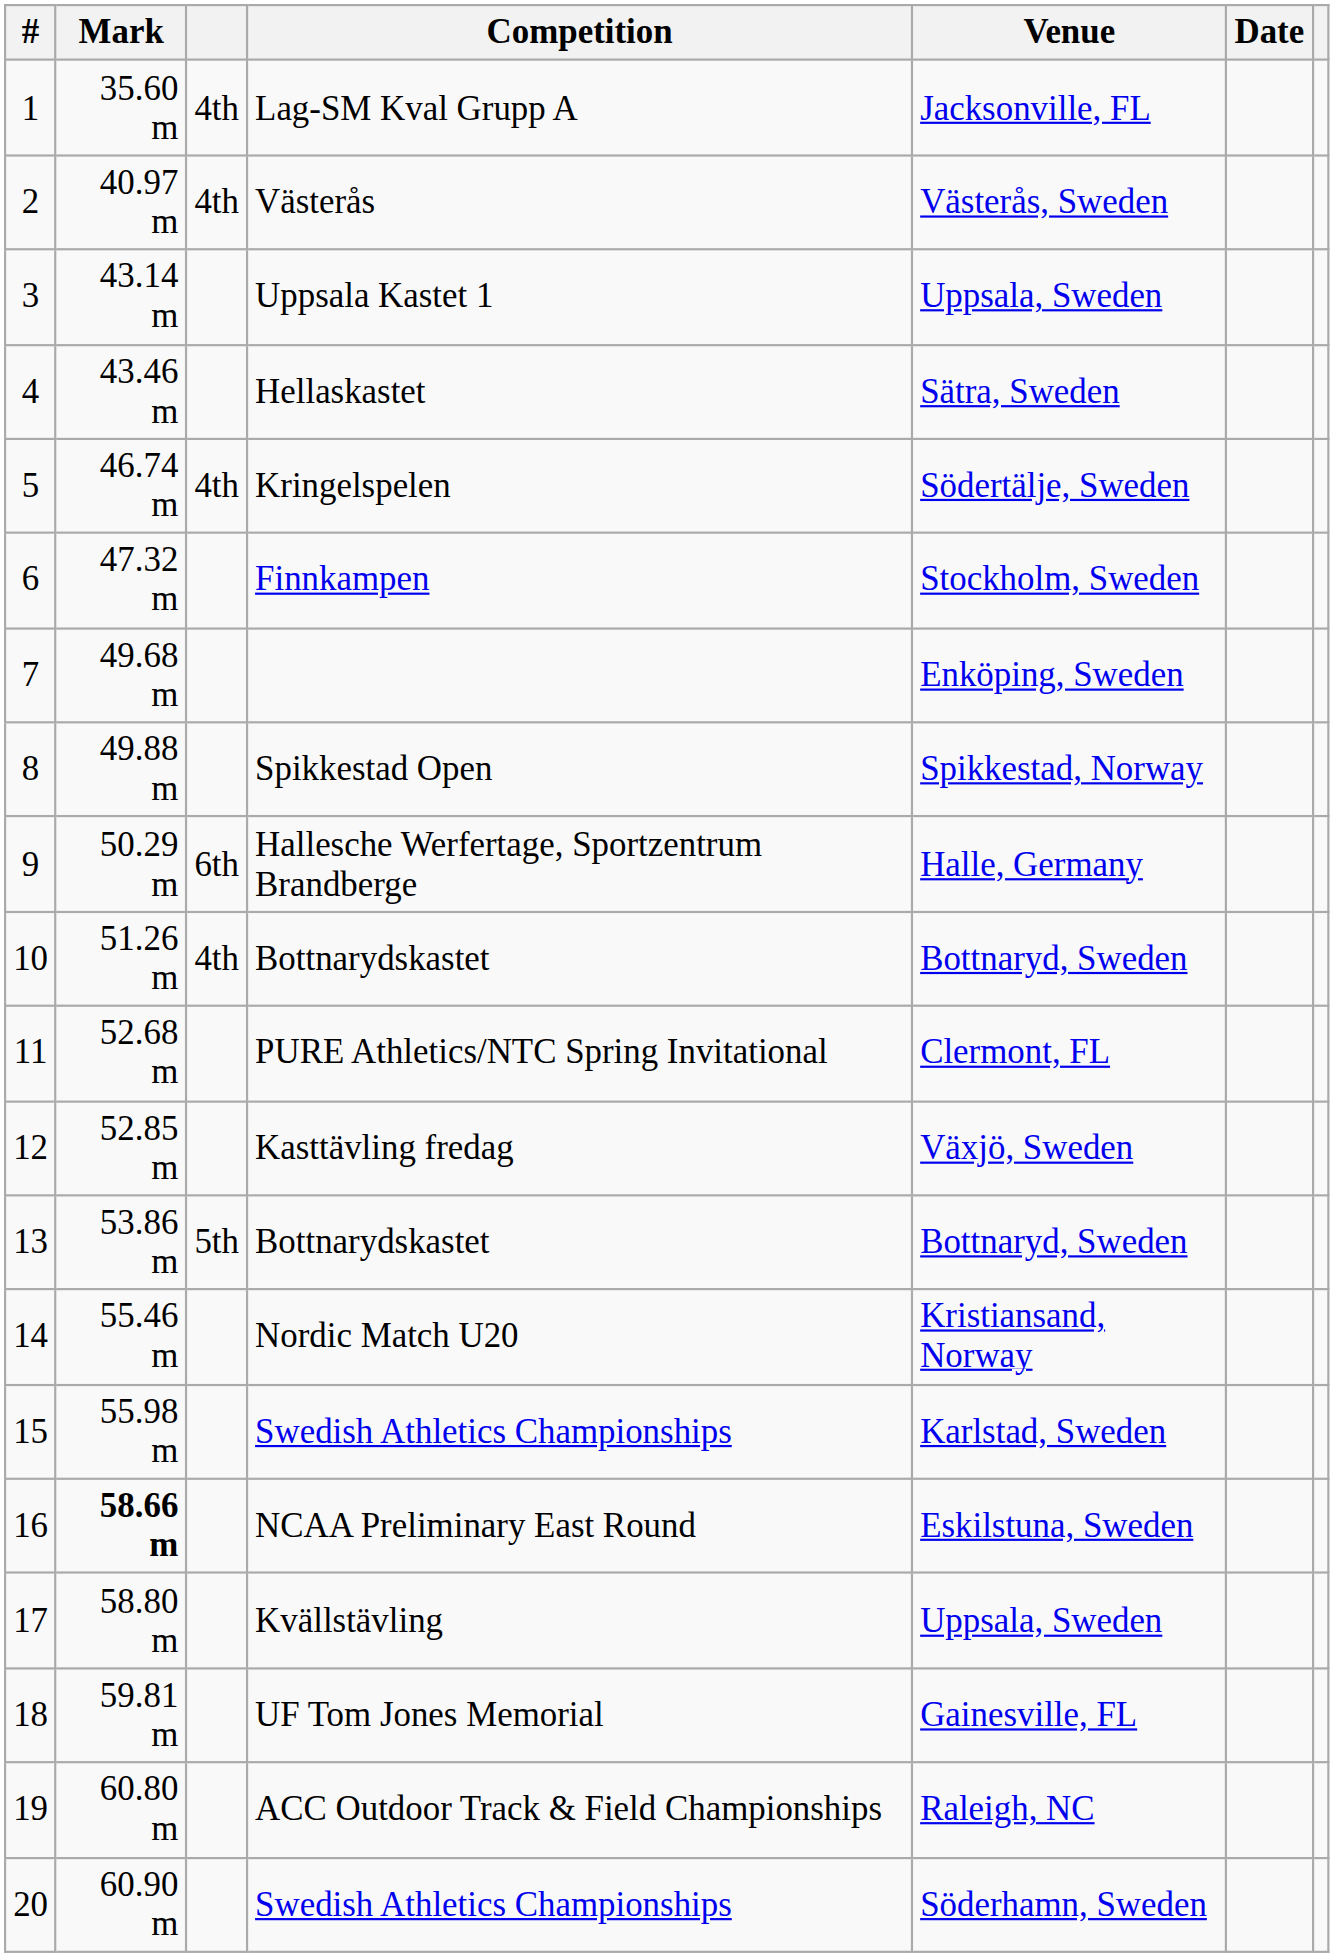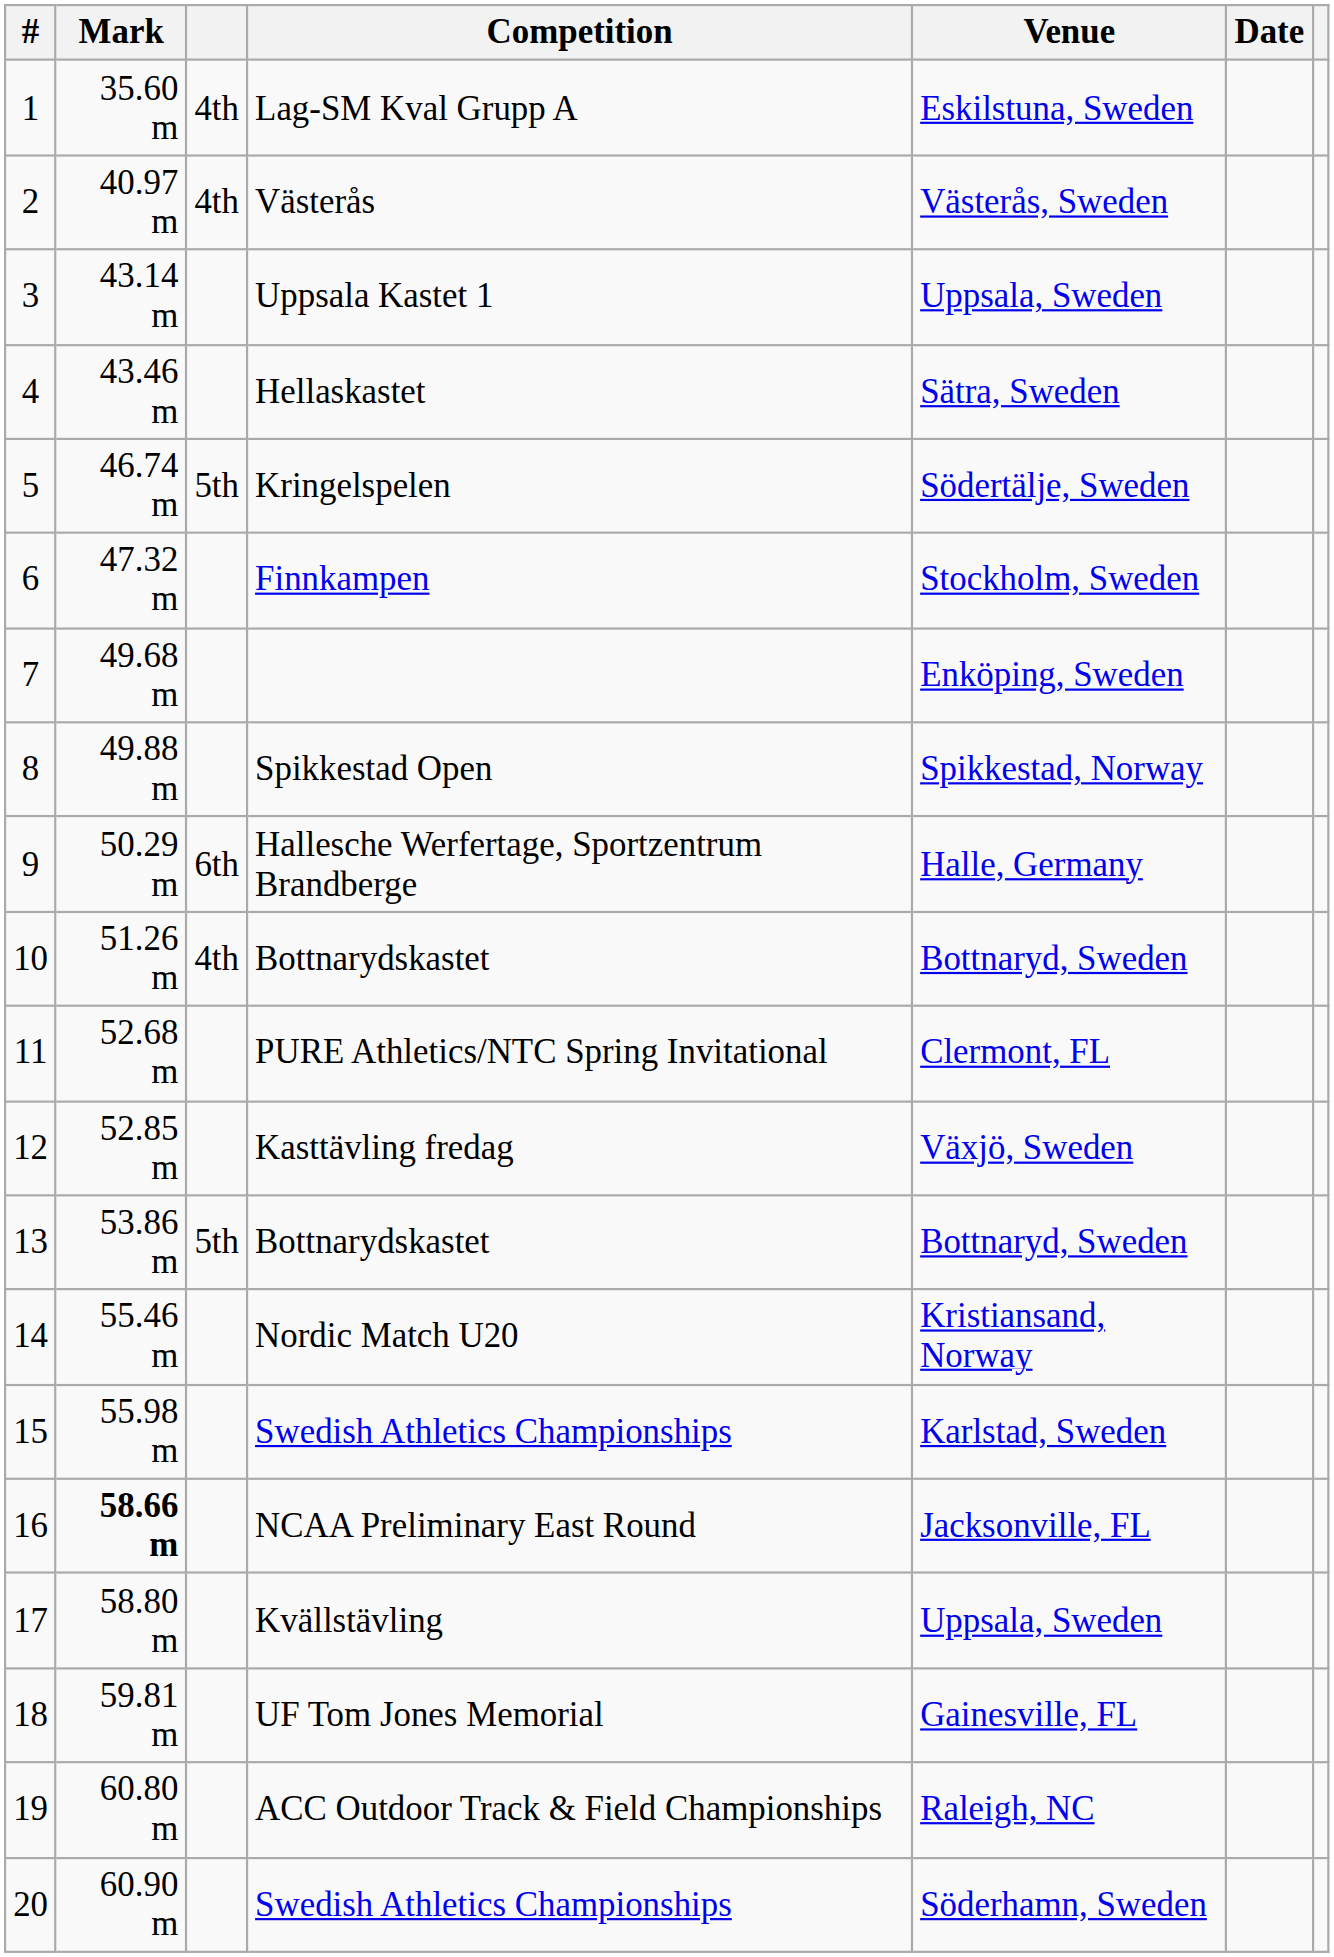Lag-SM Kval Grupp A | Venue: Jacksonville, FL -> Eskilstuna, Sweden
Kringelspelen | column 3: 4th -> 5th
NCAA Preliminary East Round | Venue: Eskilstuna, Sweden -> Jacksonville, FL
